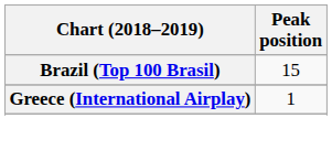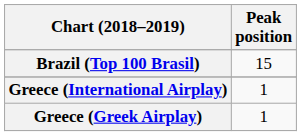+ row: Greece (Greek Airplay) | 1
